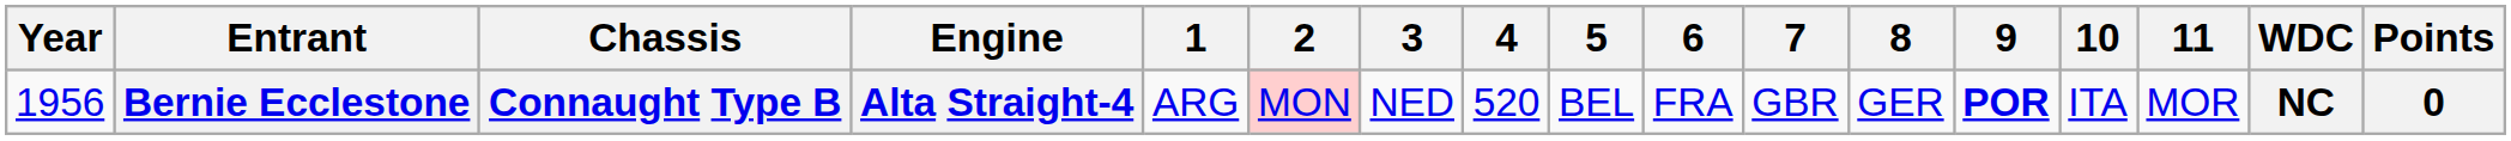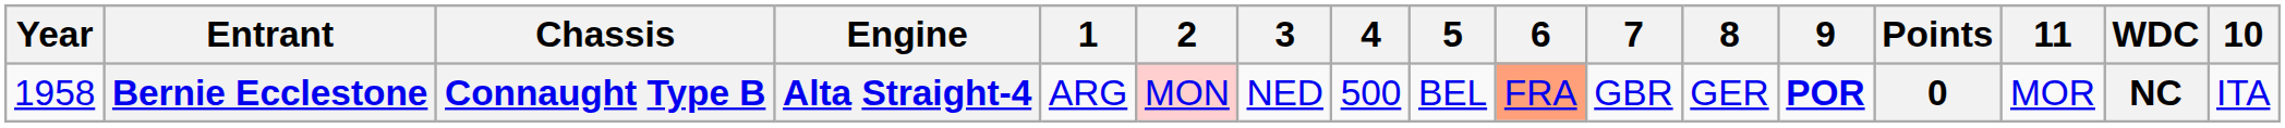columns swapped: 10 <-> Points
Bernie Ecclestone | Year: 1956 -> 1958
Bernie Ecclestone | 4: 520 -> 500
Bernie Ecclestone | 6: no background -> lightsalmon background
